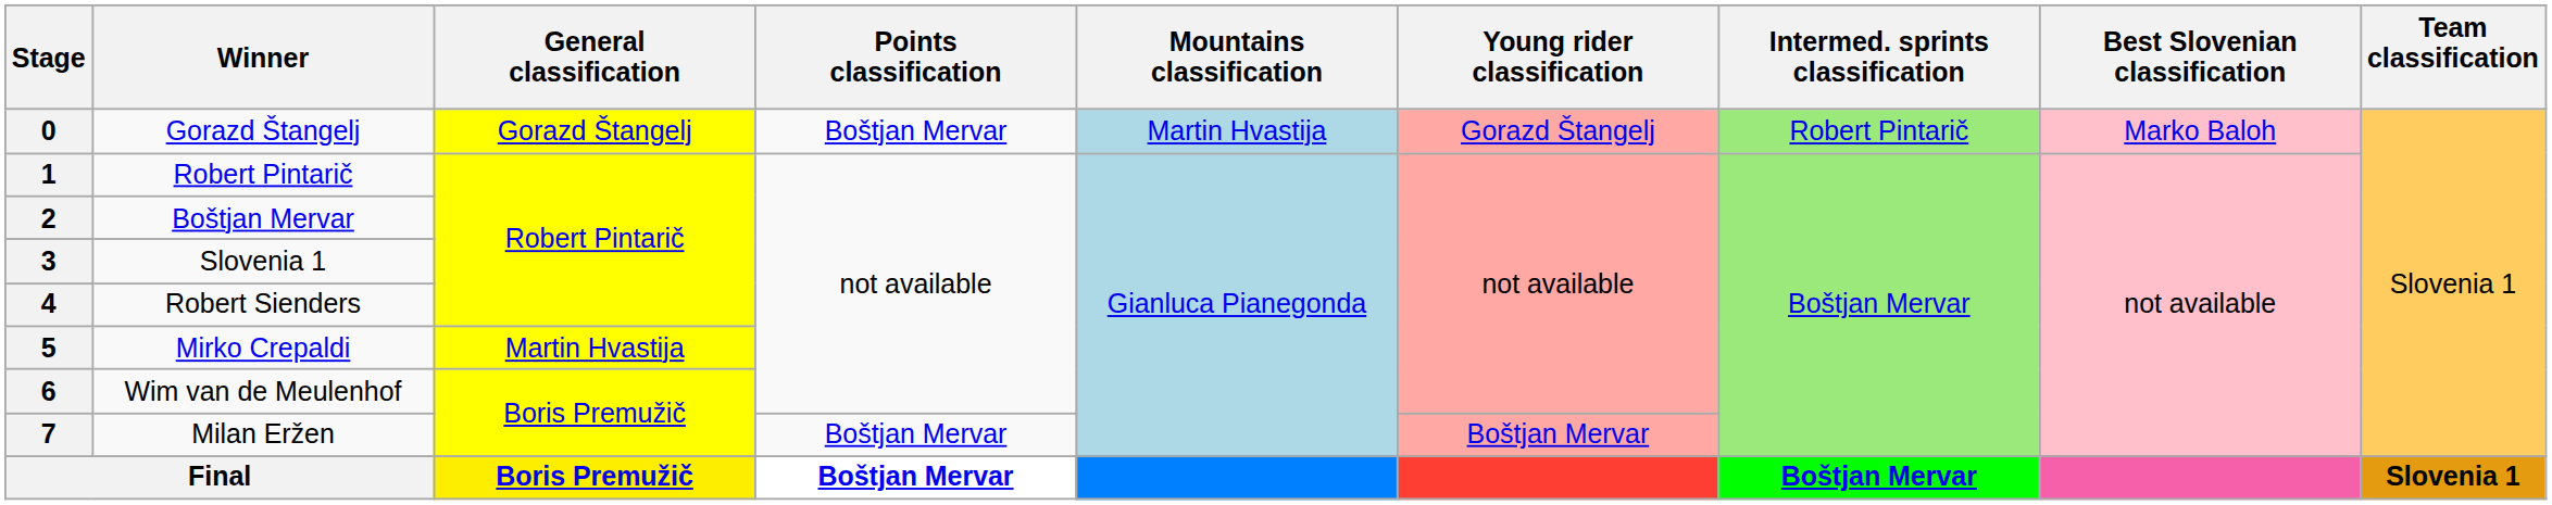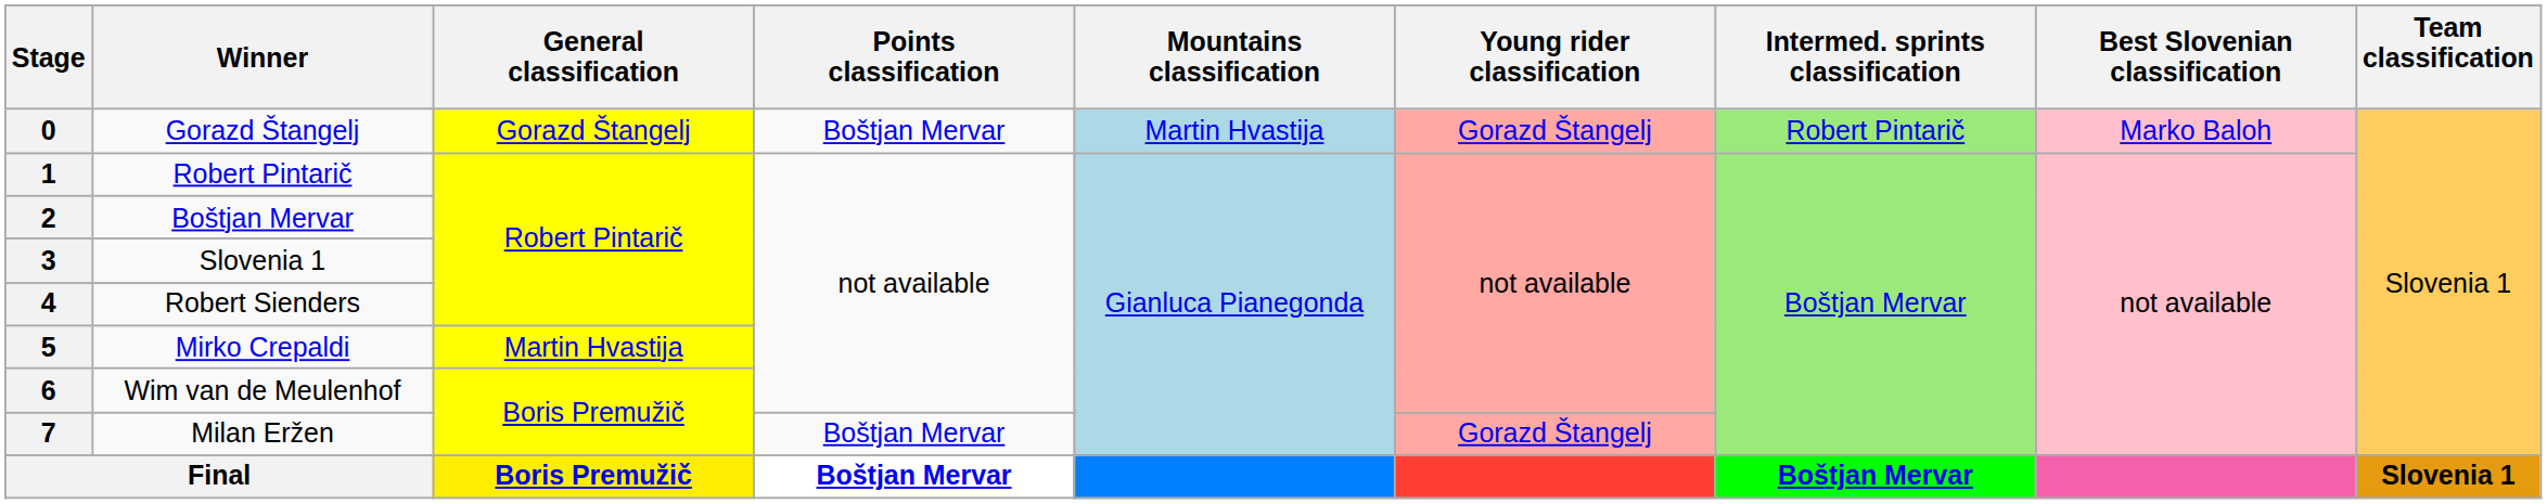7 | Young rider classification: Boštjan Mervar -> Gorazd Štangelj
